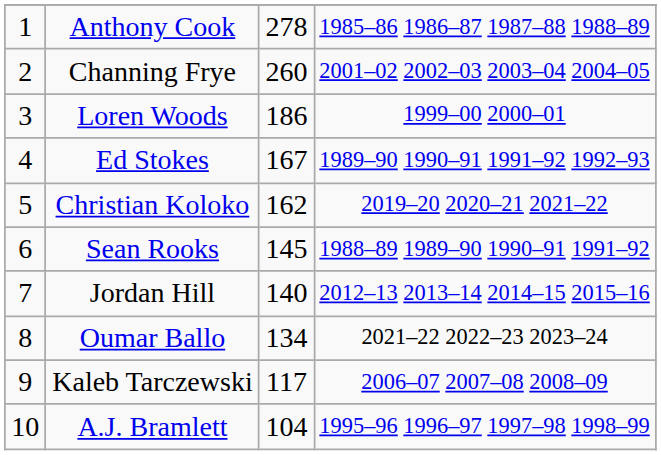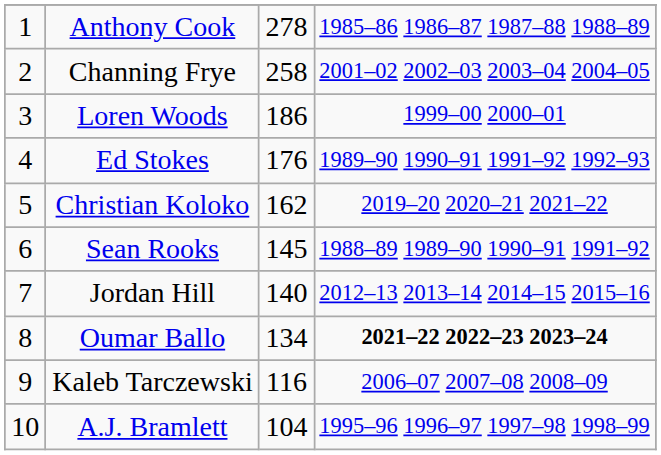Channing Frye | column 3: 260 -> 258
Ed Stokes | column 3: 167 -> 176
Oumar Ballo | column 4: normal -> bold
Kaleb Tarczewski | column 3: 117 -> 116
